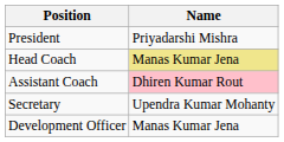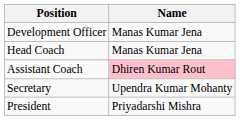rows swapped: President <-> Development Officer
Head Coach | Name: khaki background -> no background
